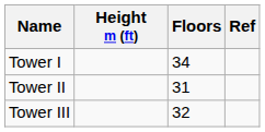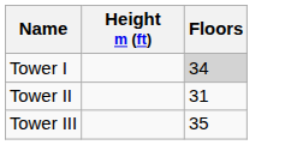- column: Ref
Tower I | Floors: no background -> lightgrey background
Tower III | Floors: 32 -> 35
